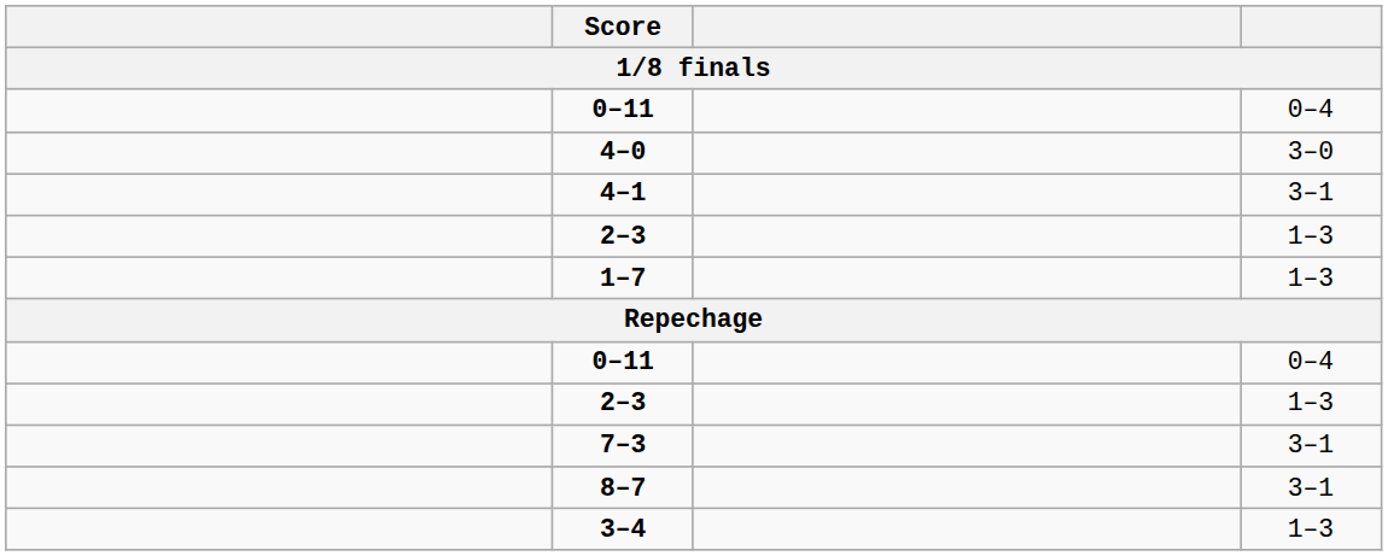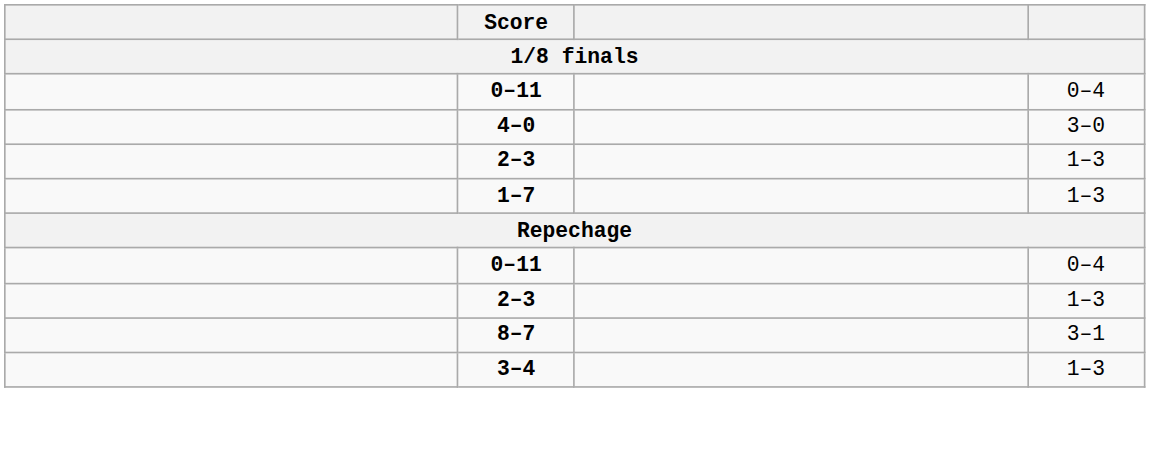- row: 4–1 | 3–1
- row: 7–3 | 3–1
